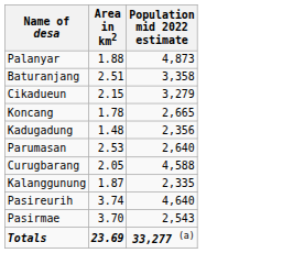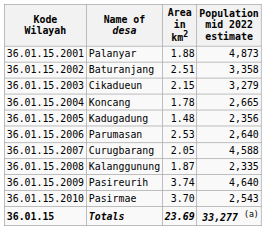+ column: Kode Wilayah | 36.01.15.2001 | 36.01.15.2002 | 36.01.15.2003 | 36.01.15.2004 | 36.01.15.2005 | 36.01.15.2006 | 36.01.15.2007 | 36.01.15.2008 | 36.01.15.2009 | 36.01.15.2010 | 36.01.15
